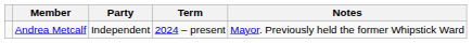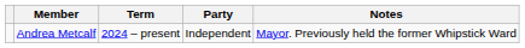columns swapped: Party <-> Term
